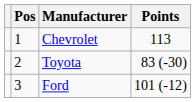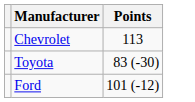- column: Pos | 1 | 2 | 3
